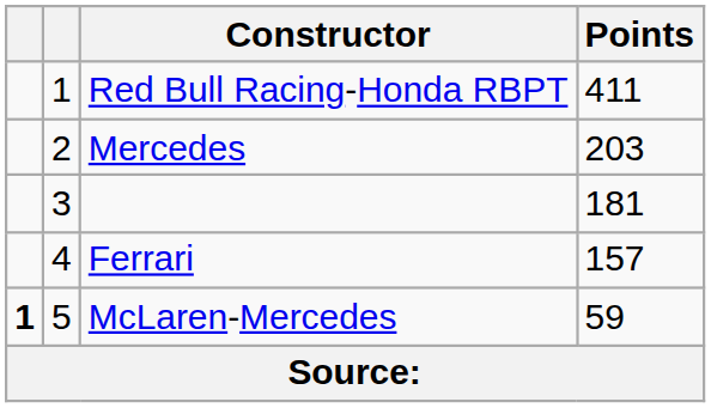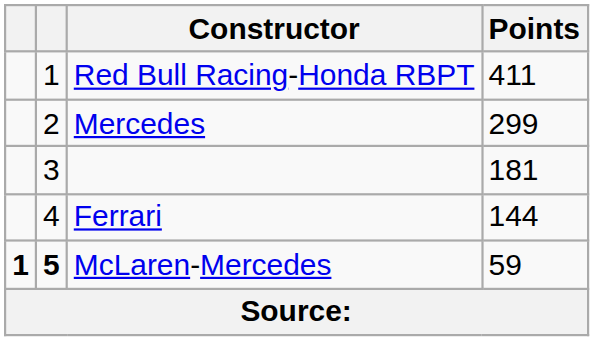Mercedes | Points: 203 -> 299
Ferrari | Points: 157 -> 144
McLaren-Mercedes | column 2: normal -> bold
